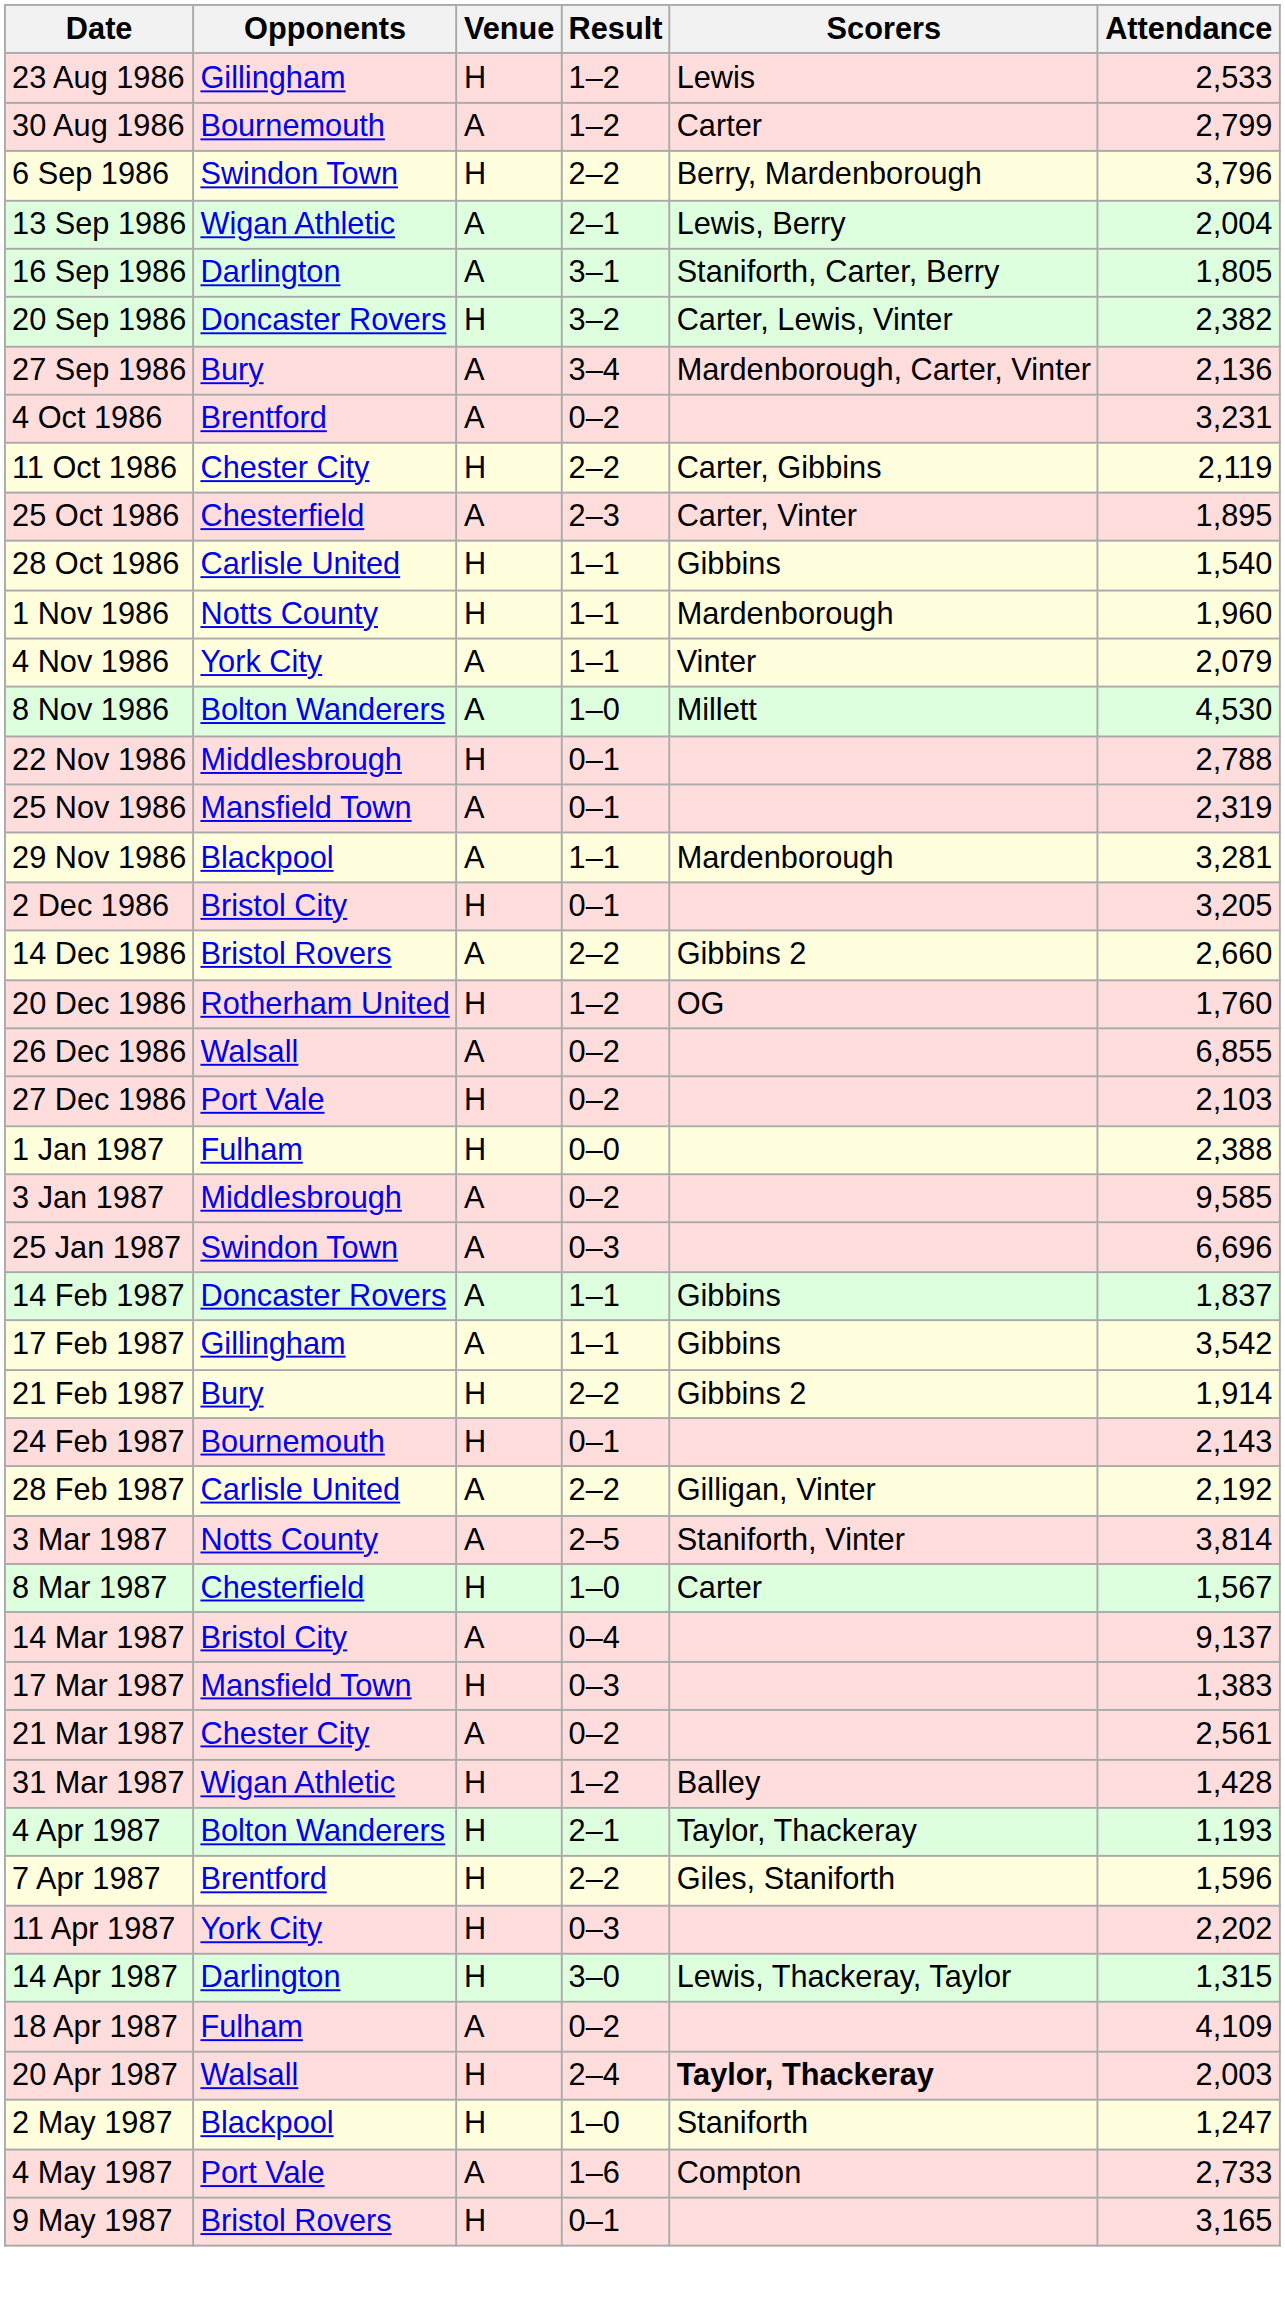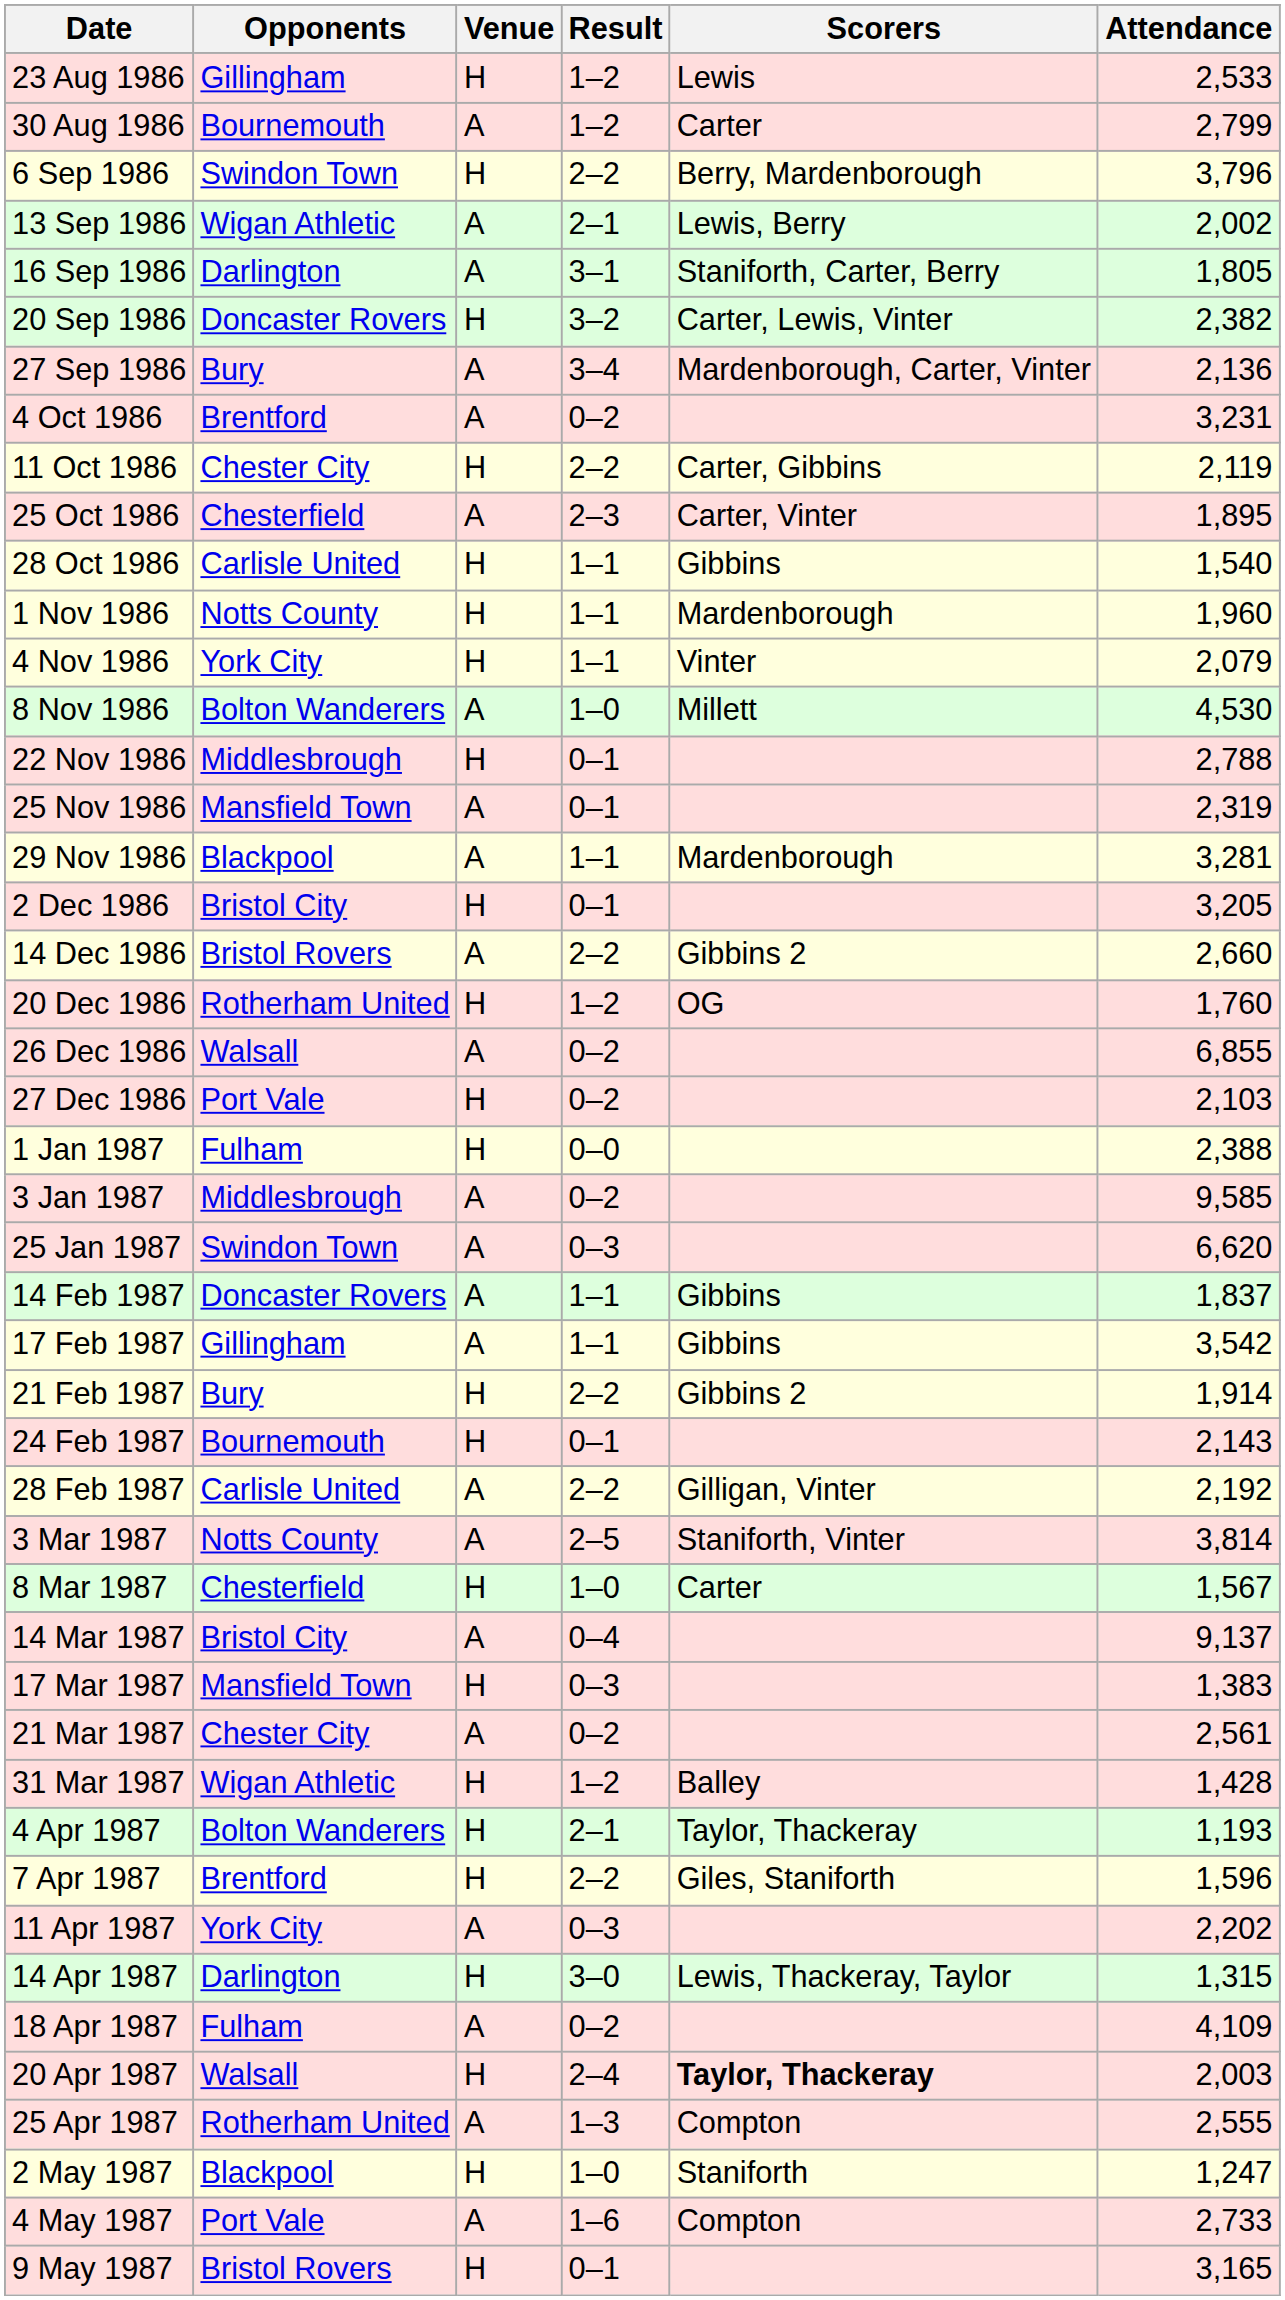13 Sep 1986 | Attendance: 2,004 -> 2,002
4 Nov 1986 | Venue: A -> H
25 Jan 1987 | Attendance: 6,696 -> 6,620
11 Apr 1987 | Venue: H -> A
+ row: 25 Apr 1987 | Rotherham United | A | 1–3 | Compton | 2,555
